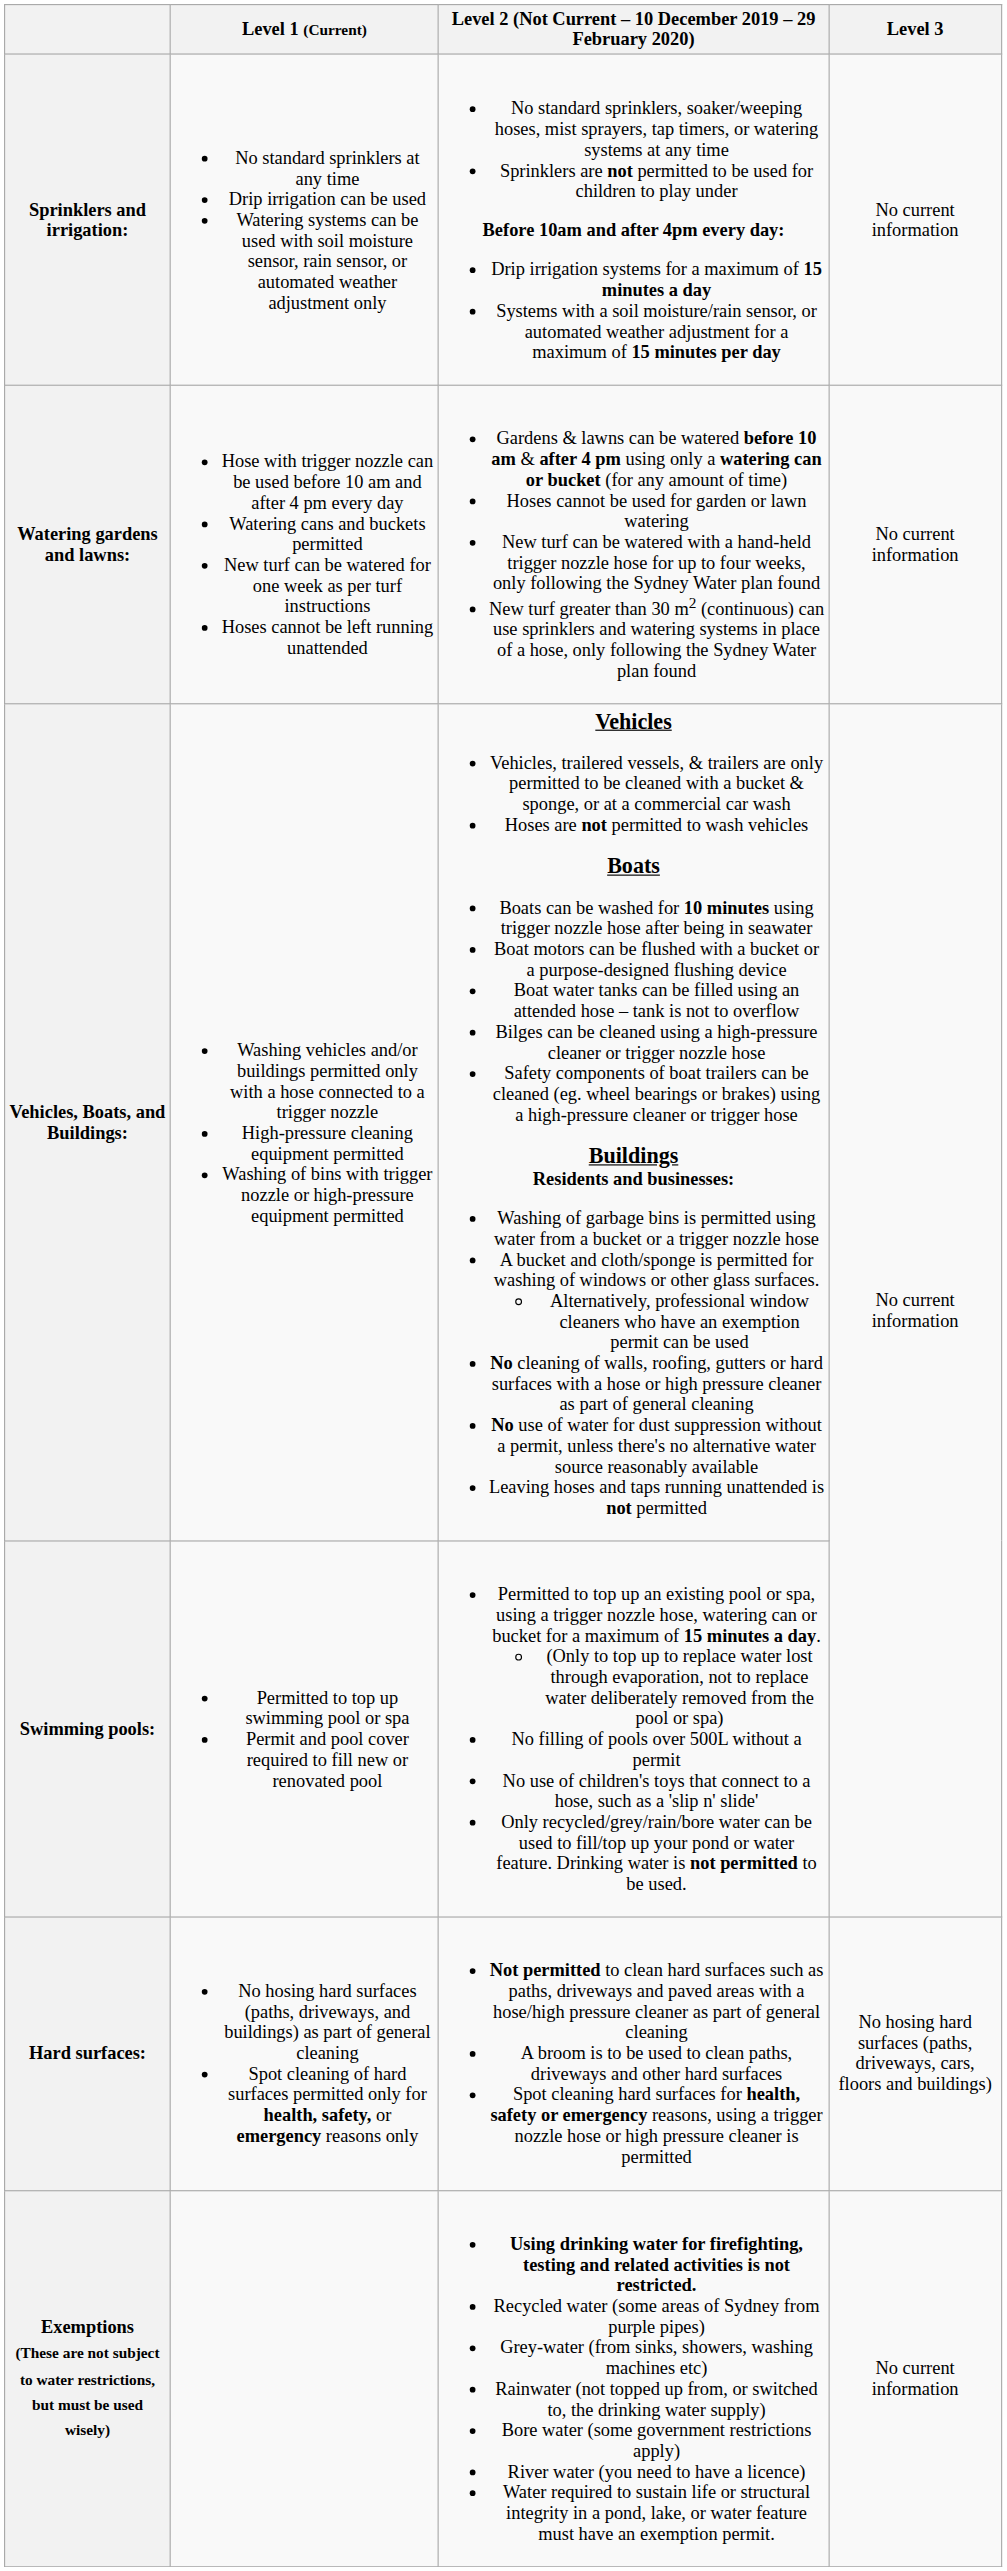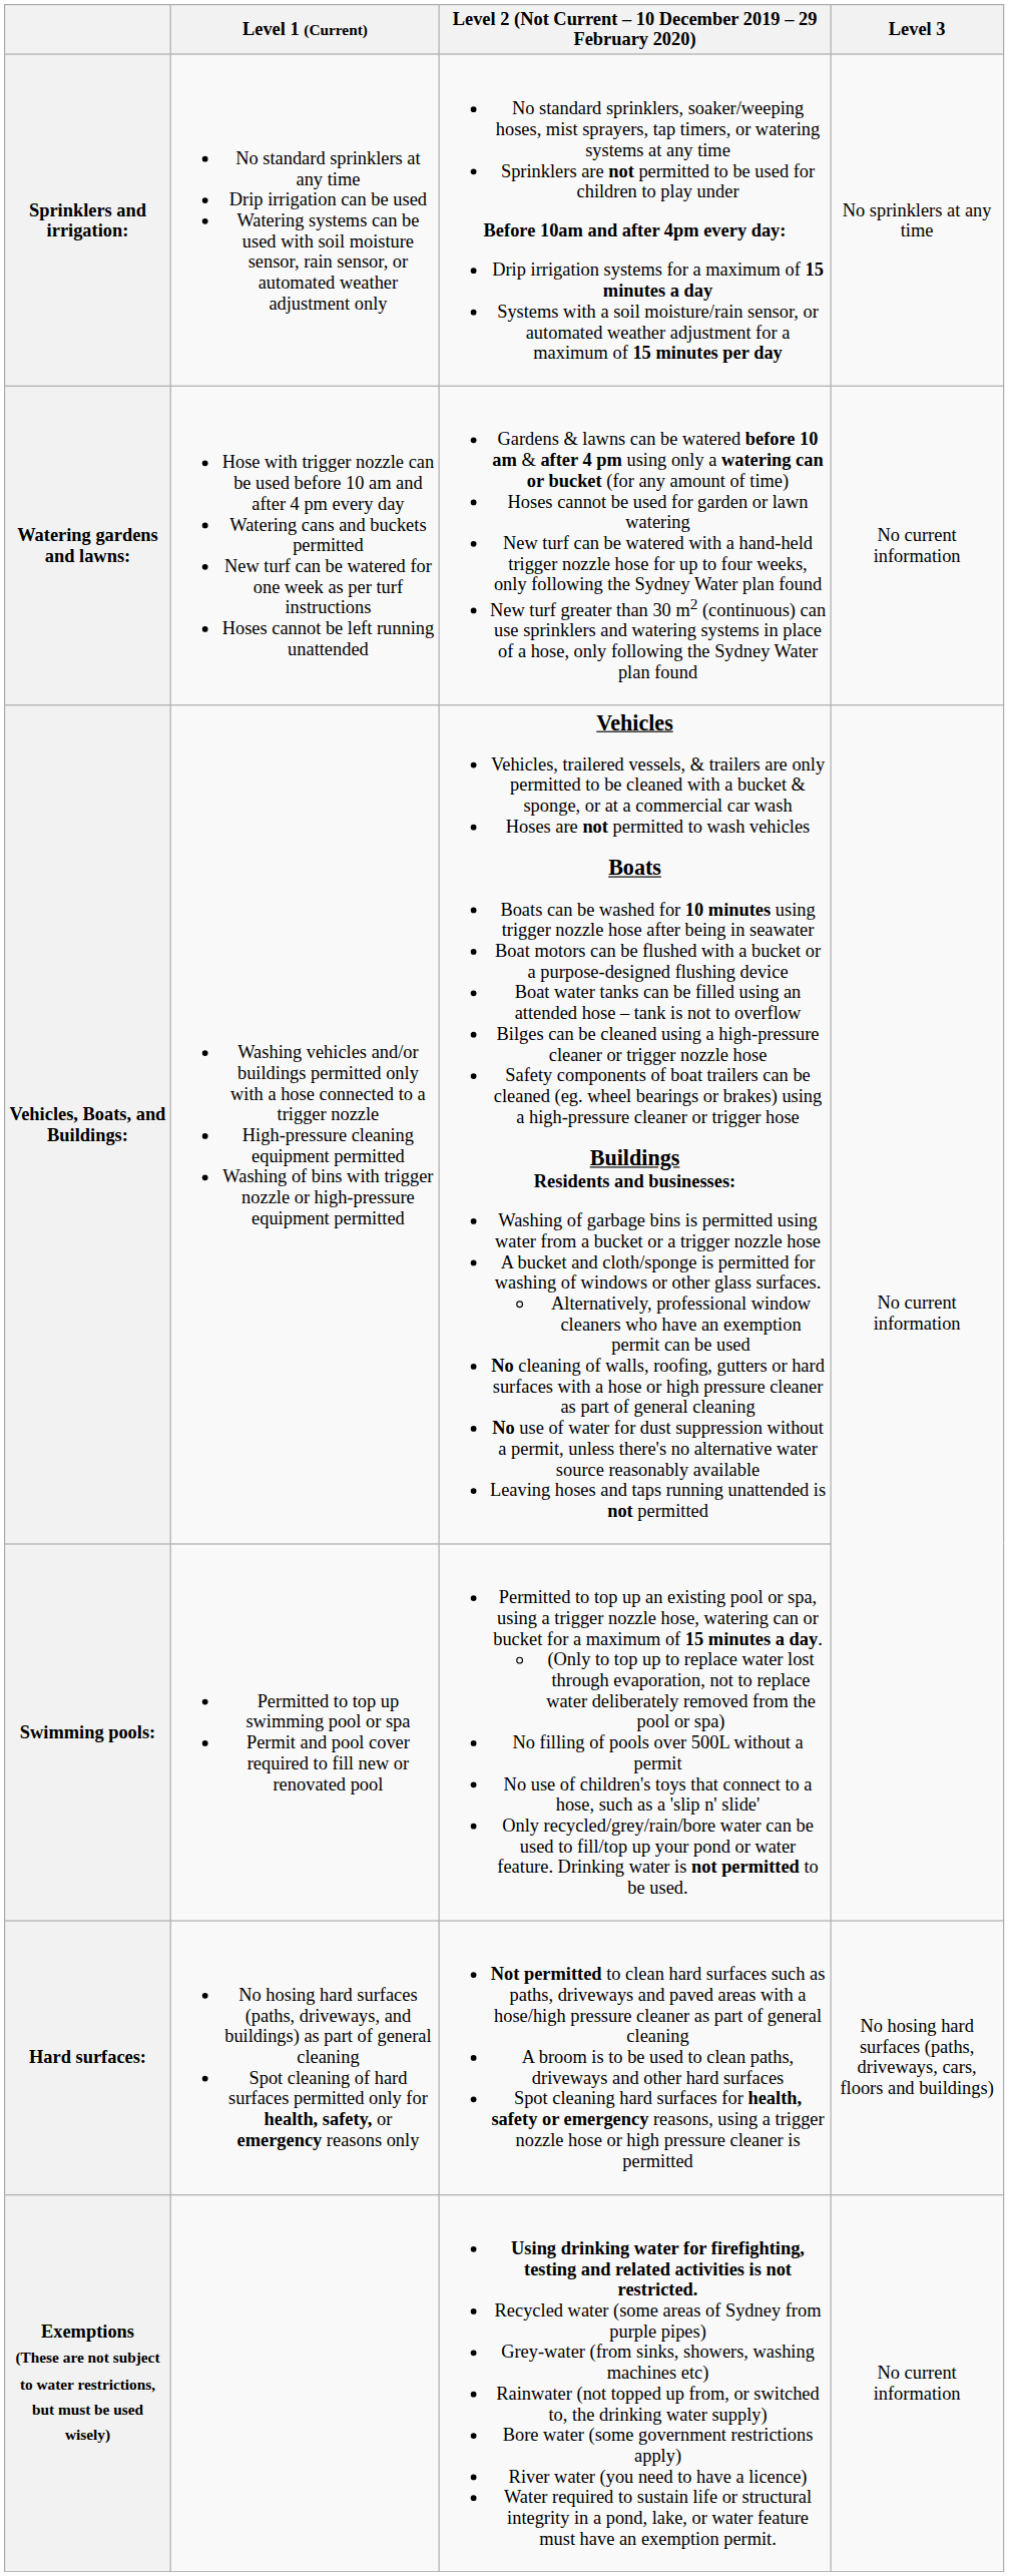Sprinklers and irrigation: | Level 3: No current information -> No sprinklers at any time
